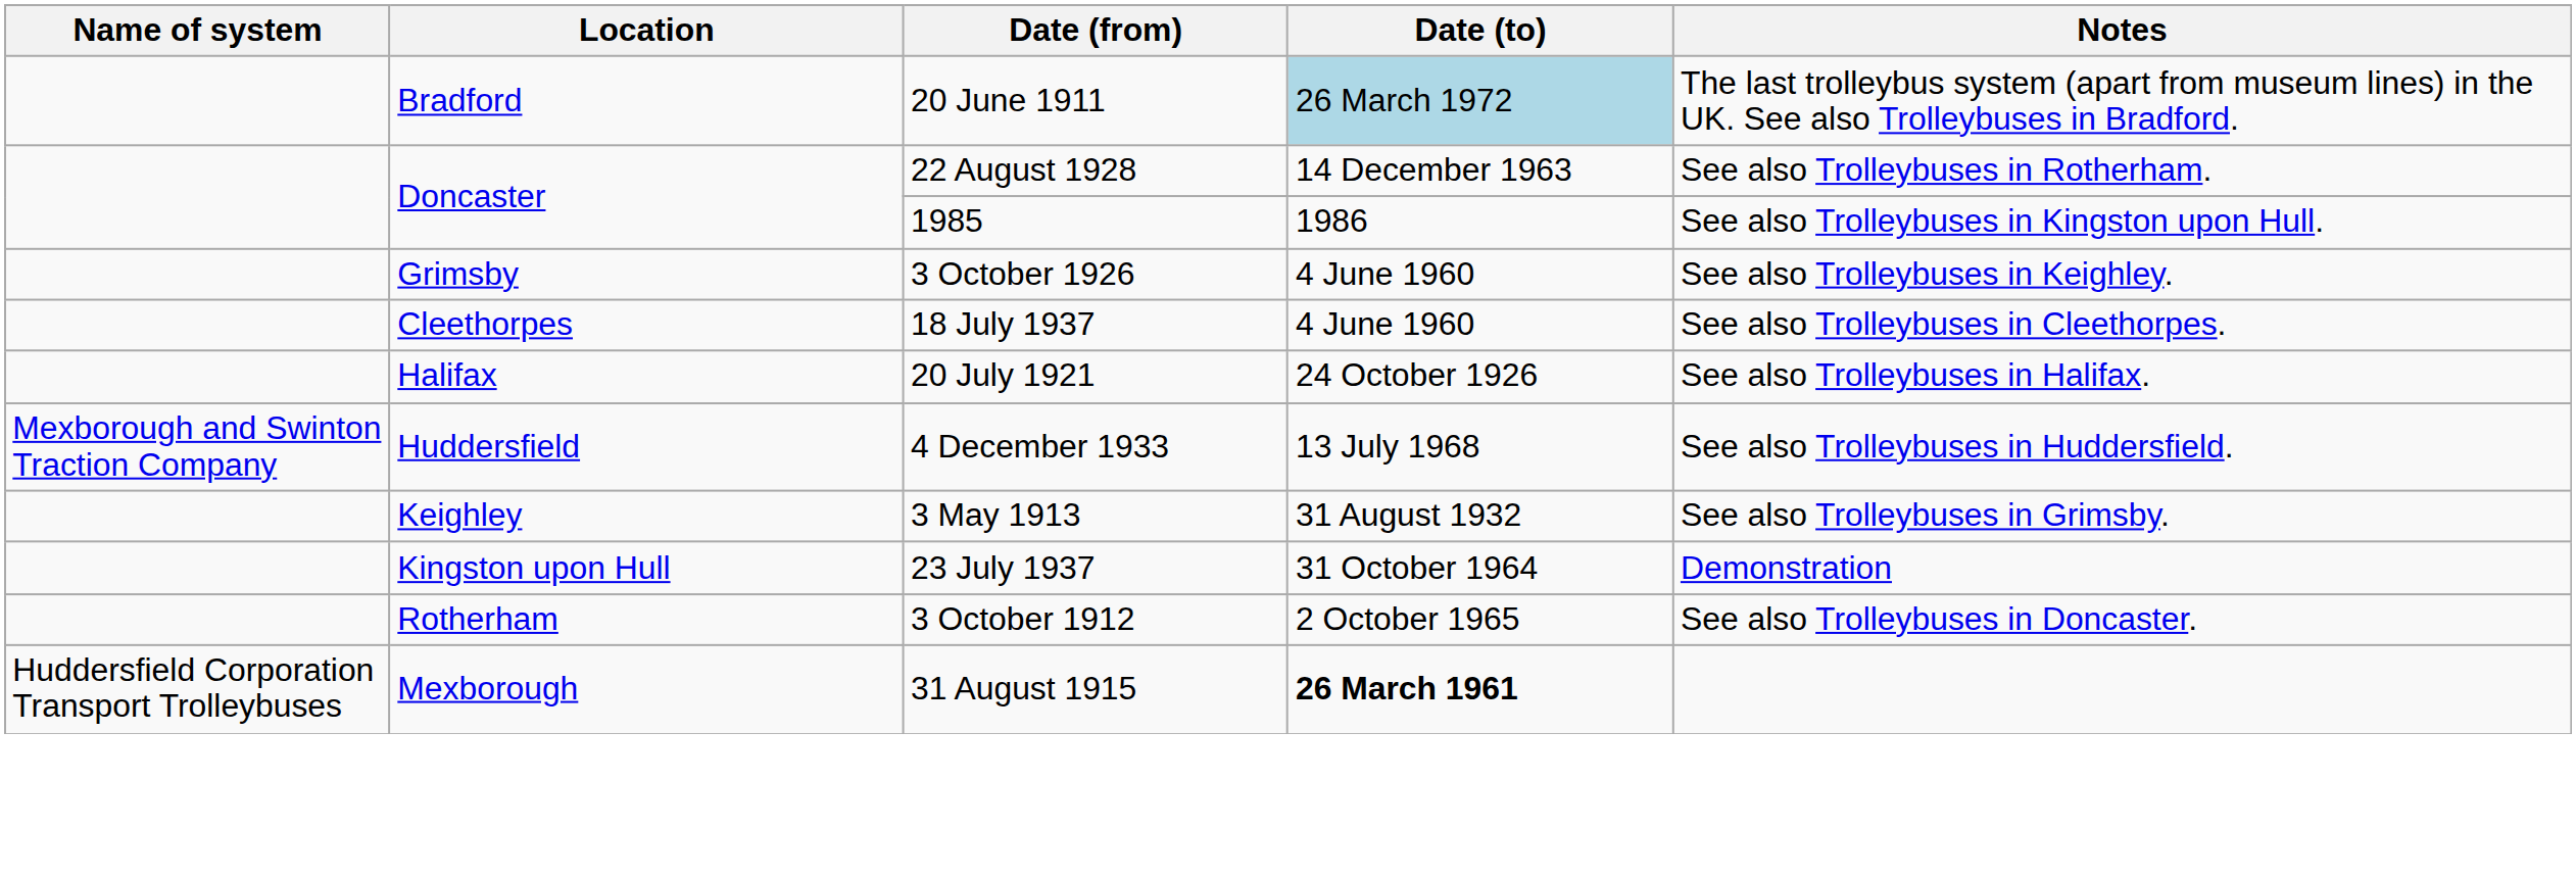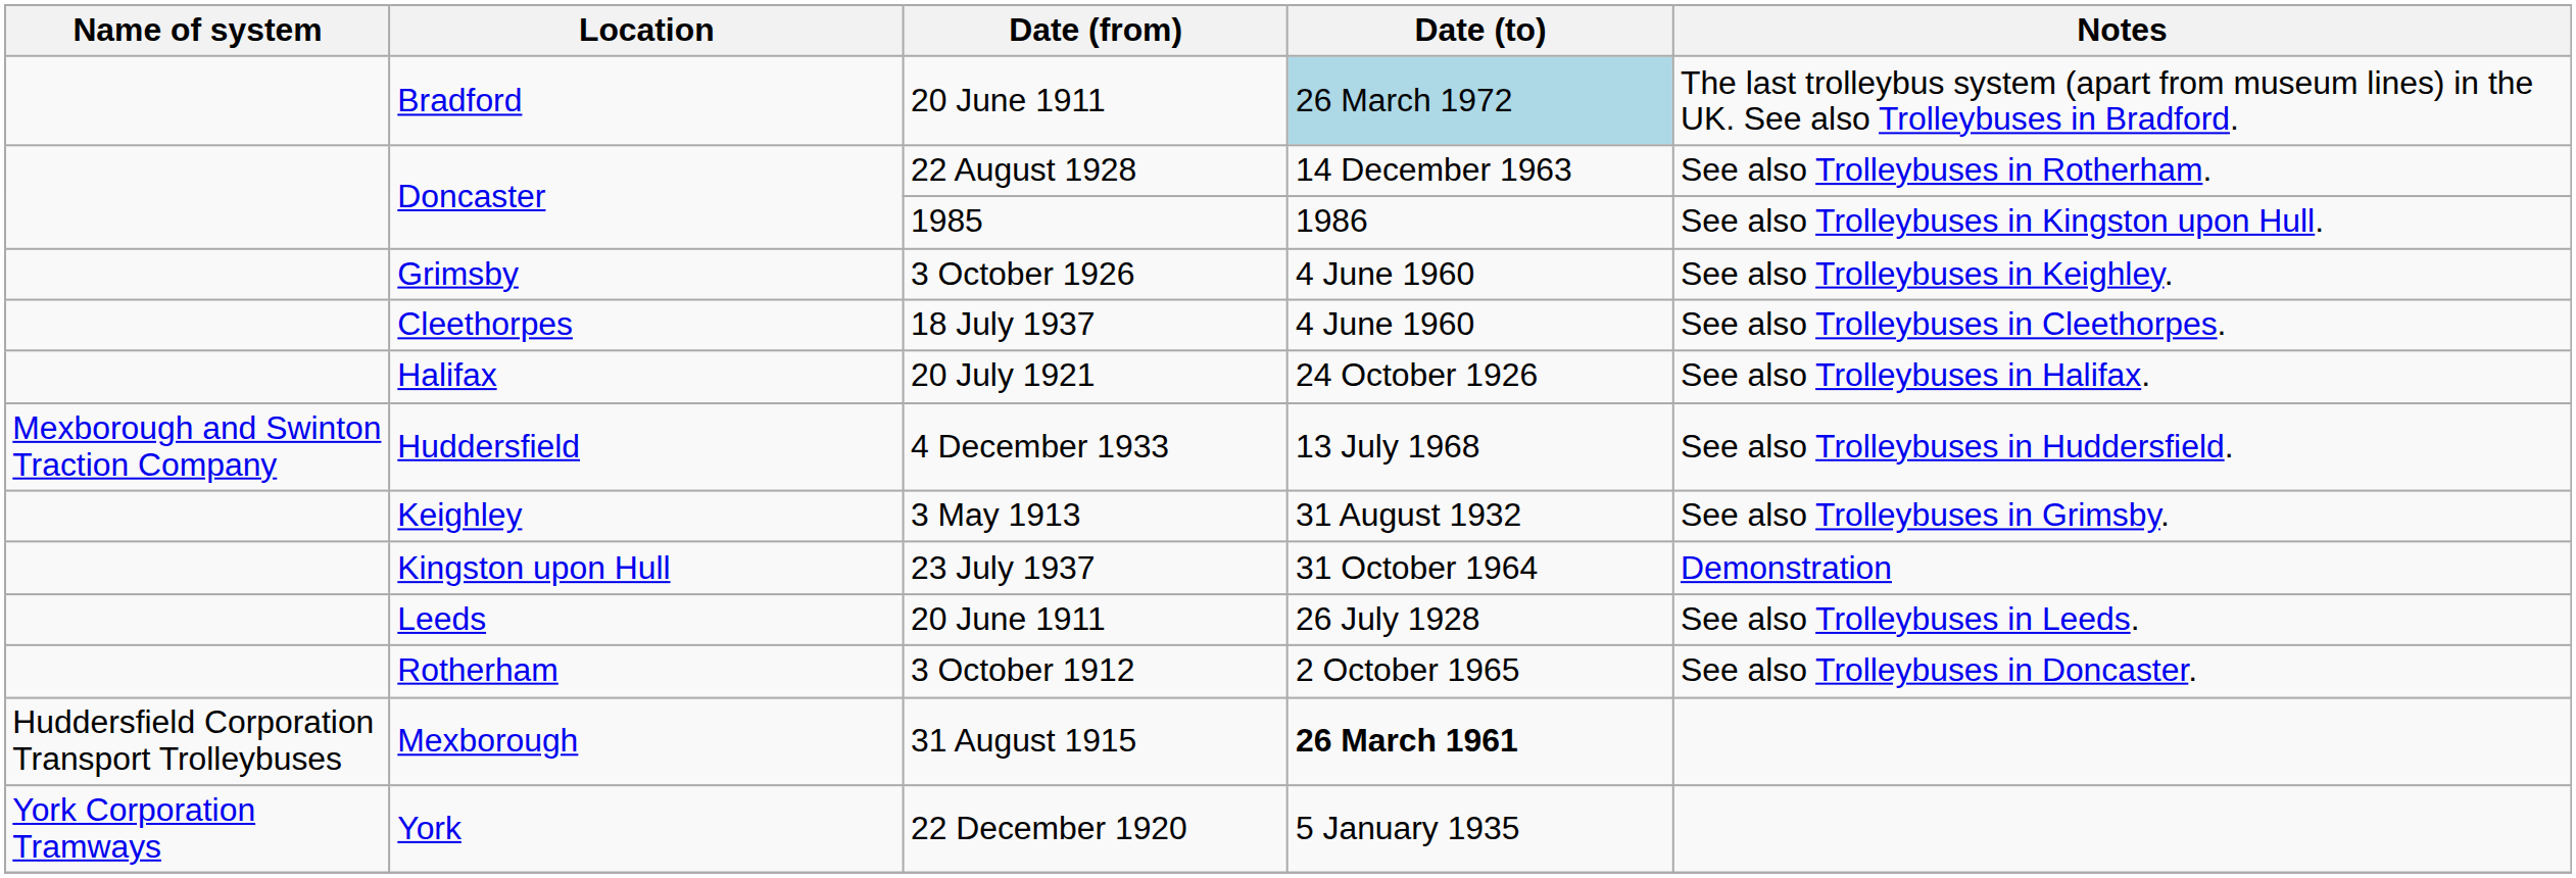+ row: Leeds | 20 June 1911 | 26 July 1928 | See also Trolleybuses in Leeds.
+ row: York Corporation Tramways | York | 22 December 1920 | 5 January 1935
